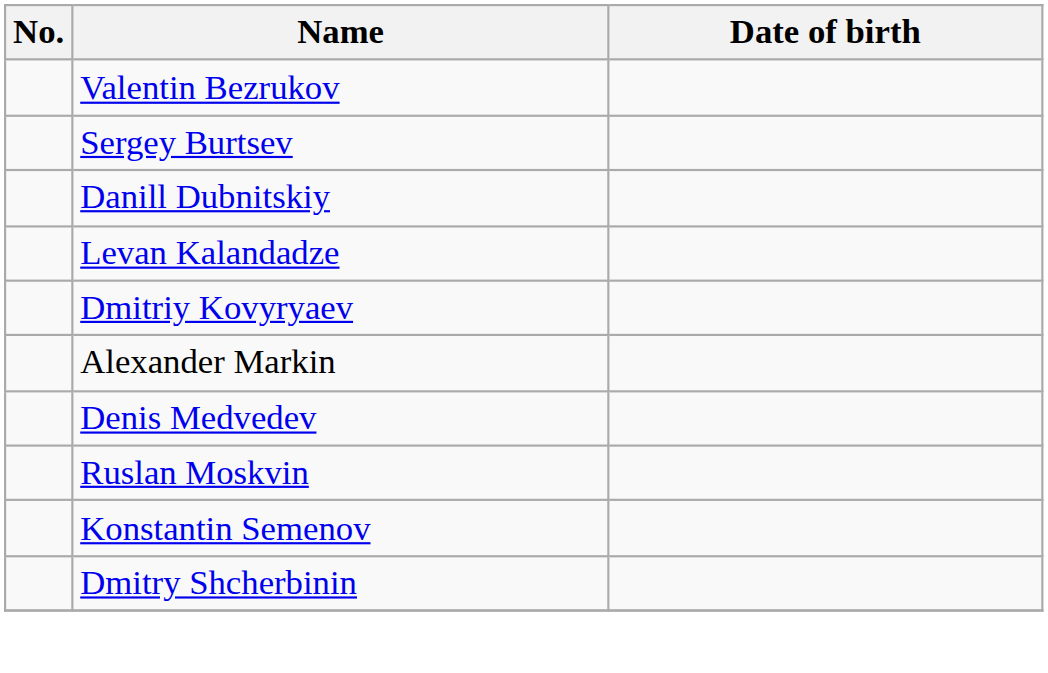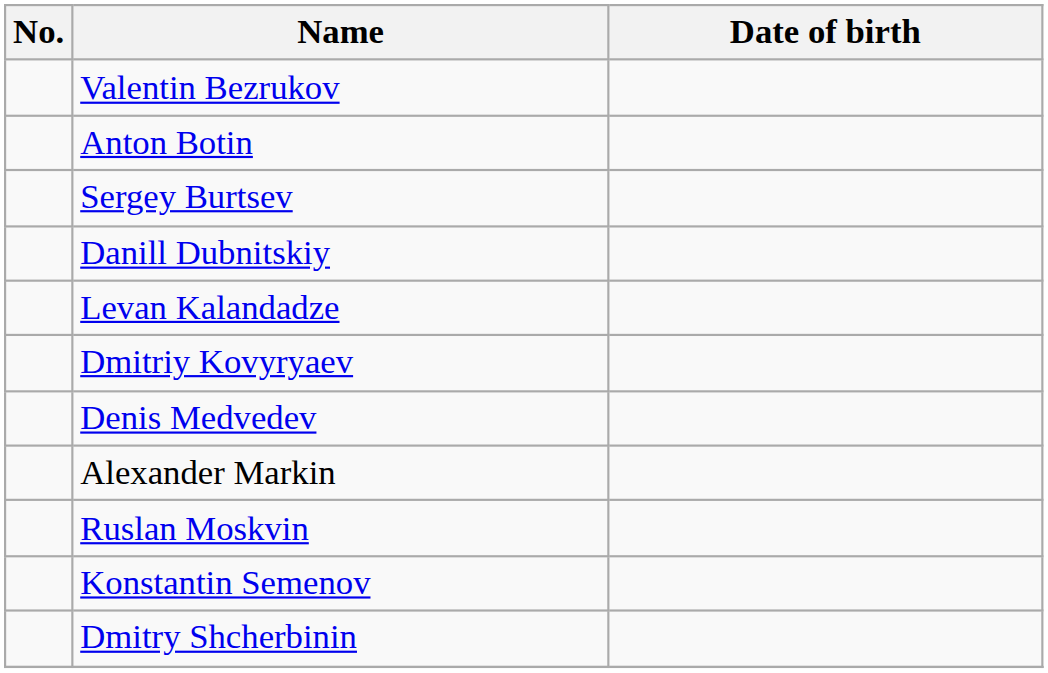+ row: Anton Botin
rows swapped: Alexander Markin <-> Denis Medvedev
